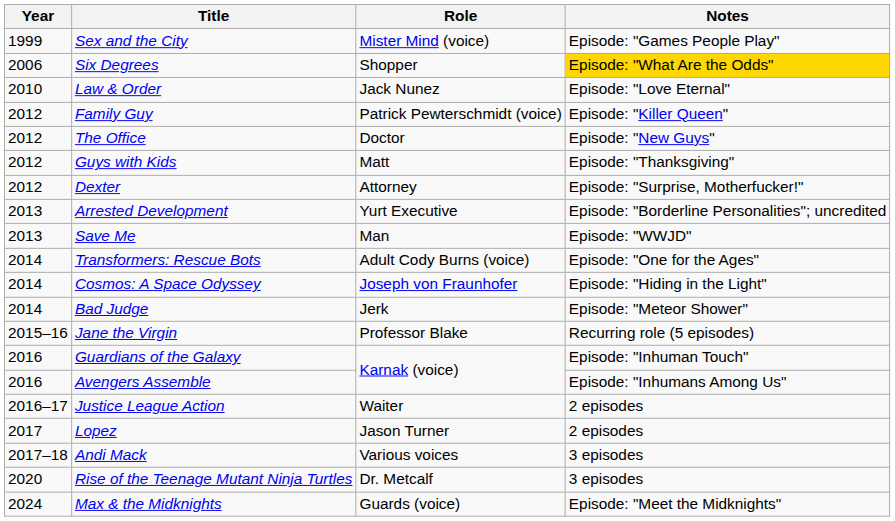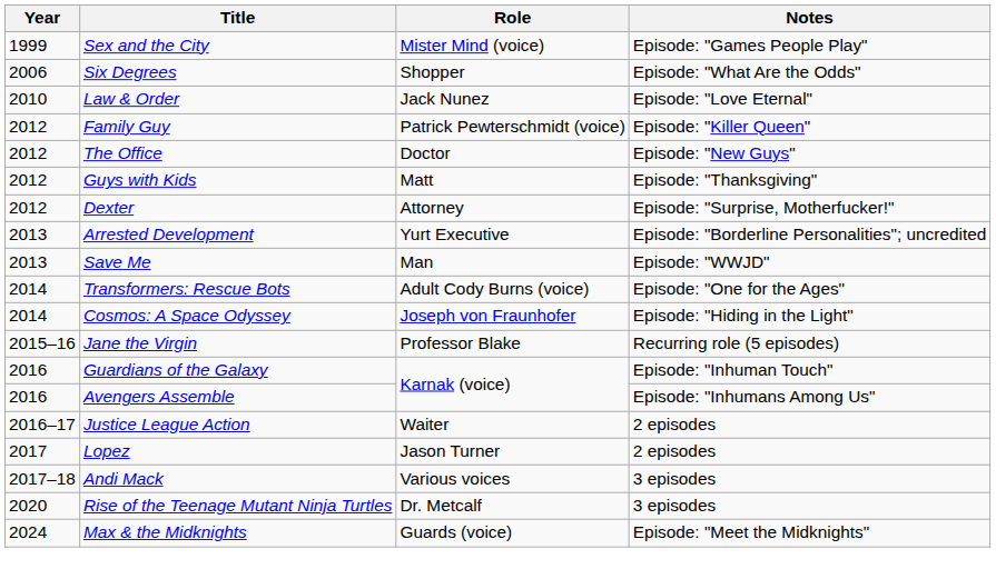Six Degrees | Notes: gold background -> no background
- row: 2014 | Bad Judge | Jerk | Episode: "Meteor Shower"
